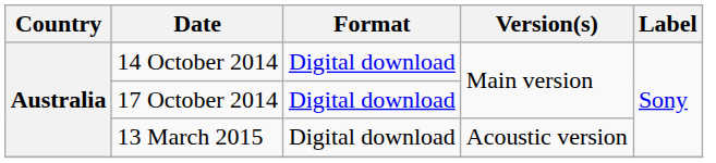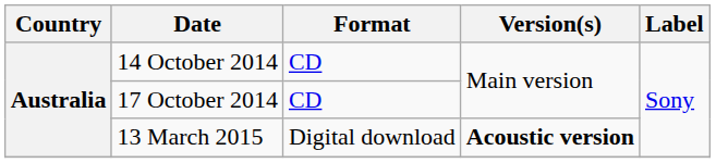14 October 2014 | Format: Digital download -> CD
17 October 2014 | Format: Digital download -> CD
13 March 2015 | Version(s): normal -> bold
